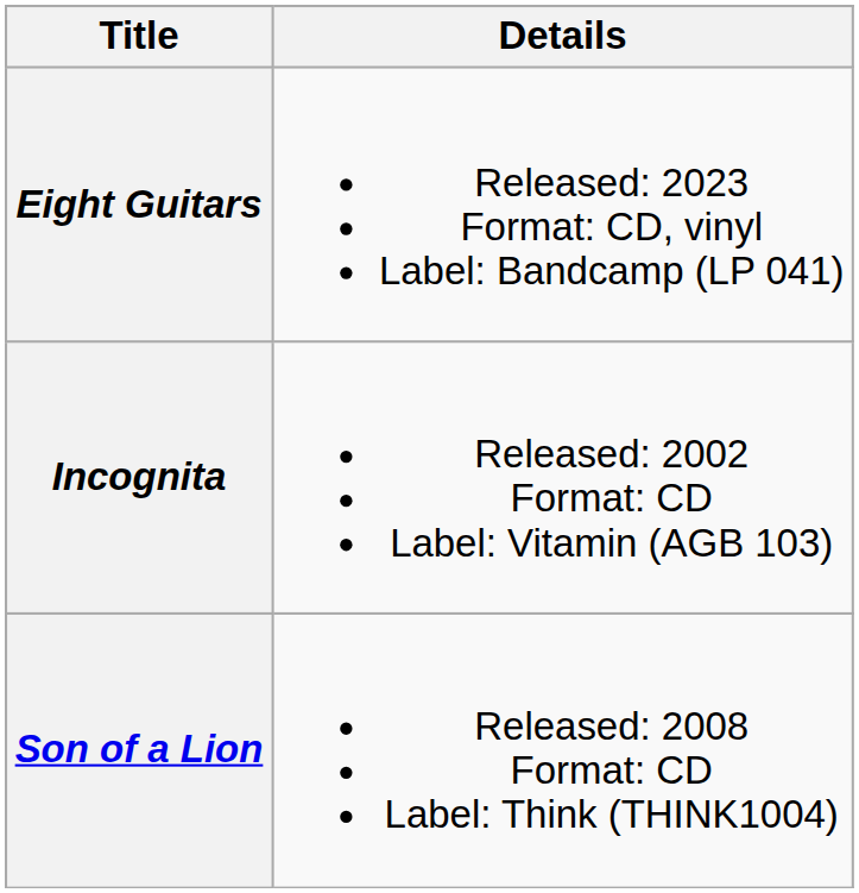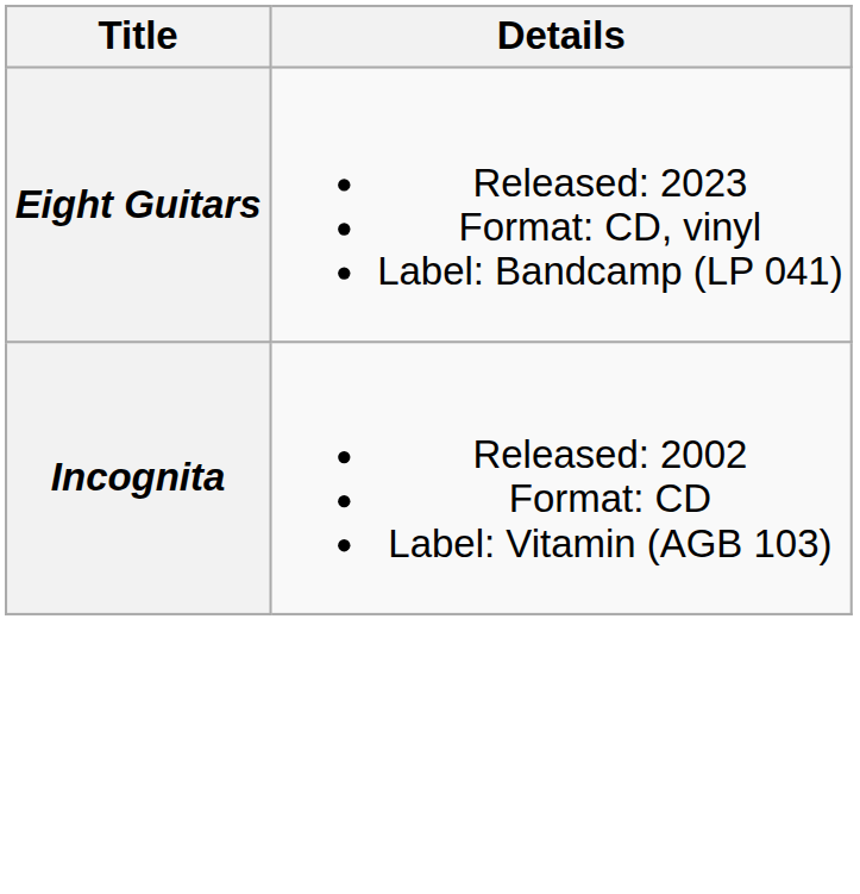- row: Son of a Lion | Released: 2008 Format: CD Label: Think (THINK1004)
